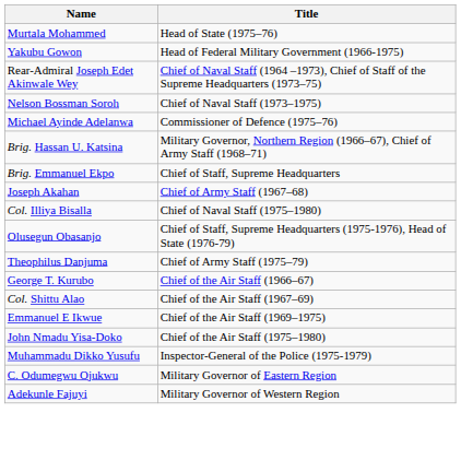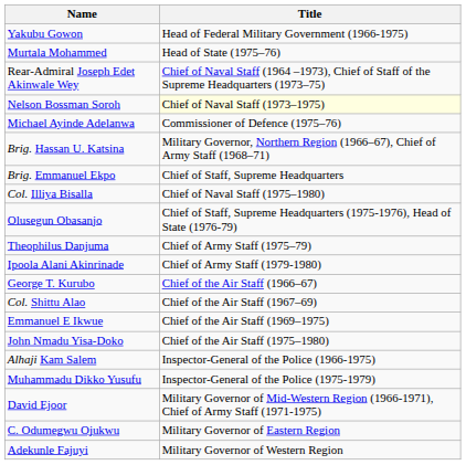rows swapped: Yakubu Gowon <-> Murtala Mohammed
Nelson Bossman Soroh | Title: no background -> lightyellow background
- row: Joseph Akahan | Chief of Army Staff (1967–68)
+ row: Ipoola Alani Akinrinade | Chief of Army Staff (1979-1980)
+ row: Alhaji Kam Salem | Inspector-General of the Police (1966-1975)
+ row: David Ejoor | Military Governor of Mid-Western Region (1966-1971), Chief of Army Staff (1971-1975)
